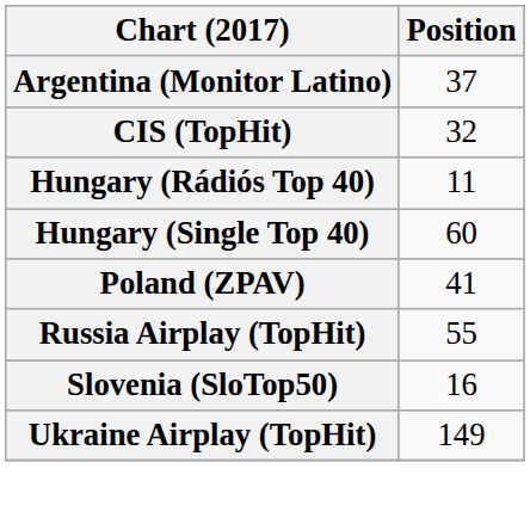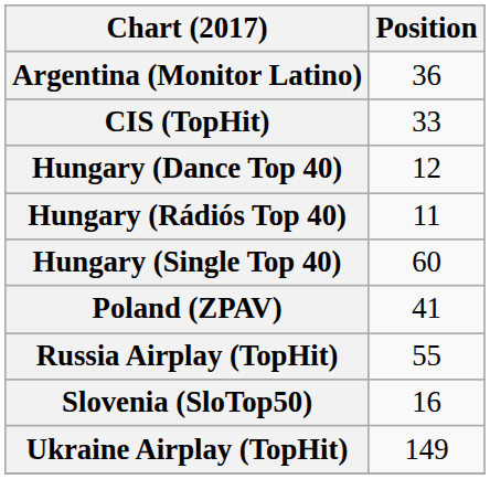Argentina (Monitor Latino) | Position: 37 -> 36
CIS (TopHit) | Position: 32 -> 33
+ row: Hungary (Dance Top 40) | 12
